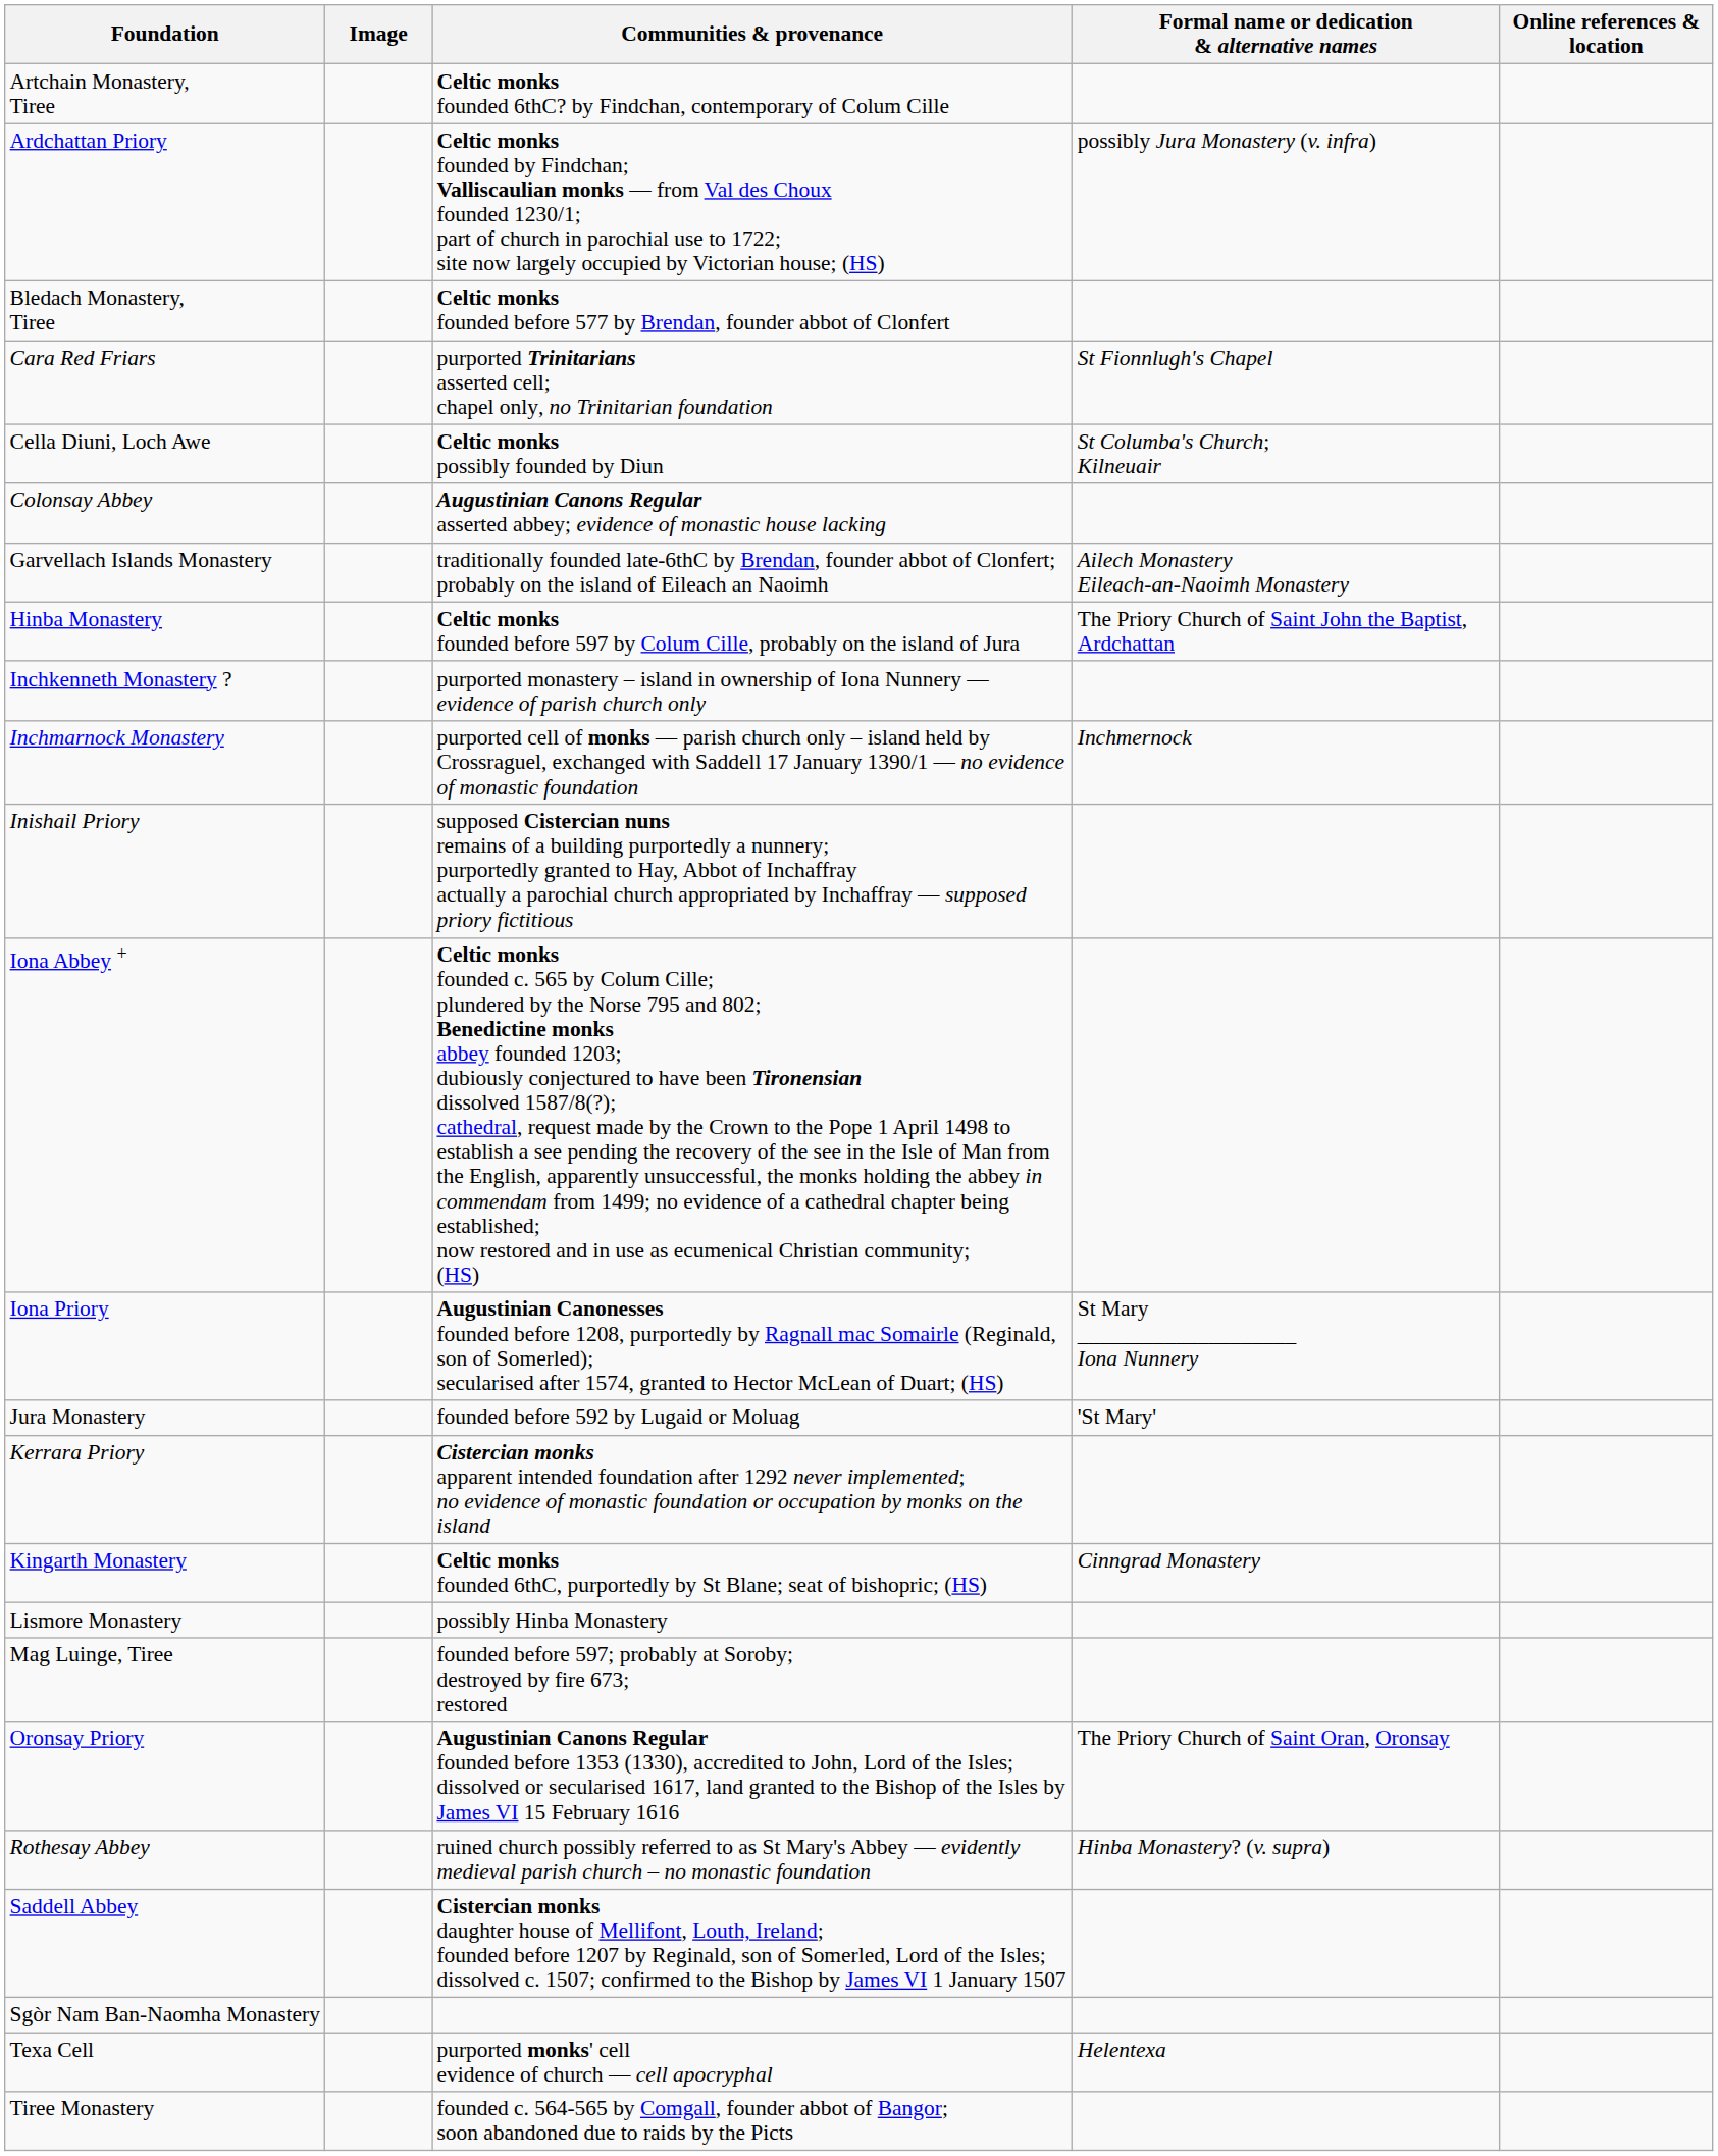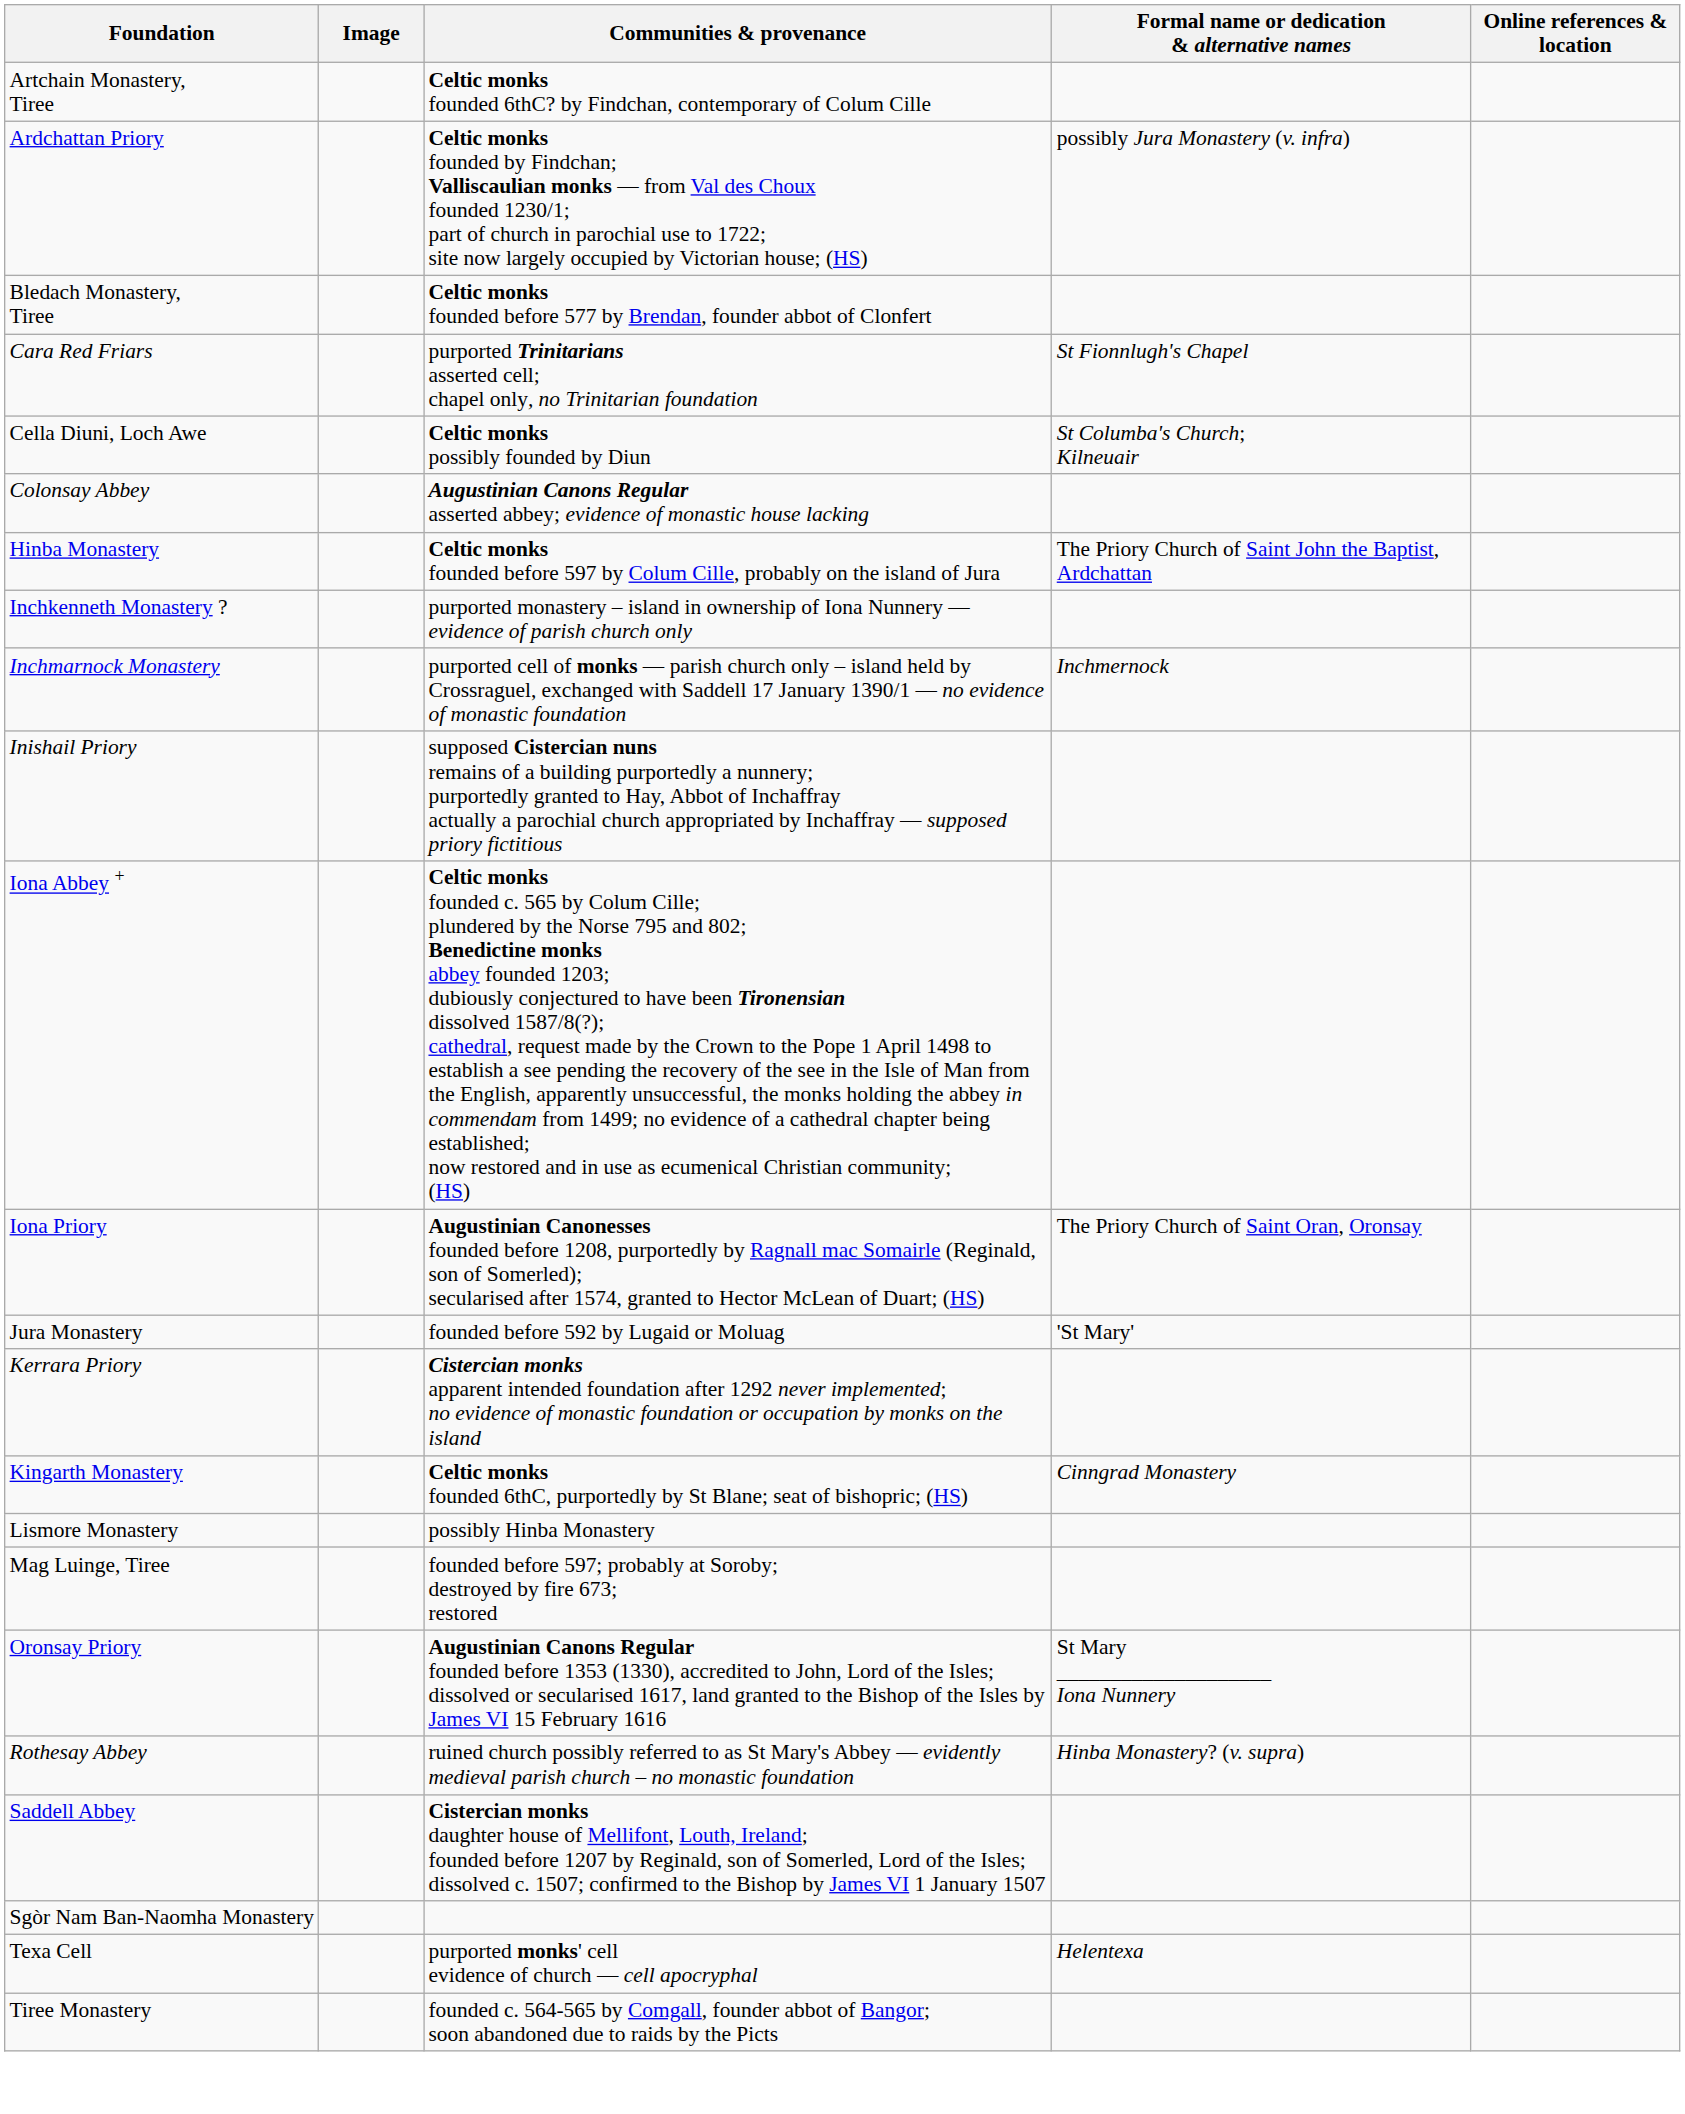- row: Garvellach Islands Monastery | traditionally founded late-6thC by Brendan, founder abbot of Clonfert; probably on the island of Eileach an Naoimh | Ailech Monastery Eileach-an-Naoimh Monastery
Iona Priory | Formal name or dedication & alternative names: St Mary ____________________ Iona Nunnery -> The Priory Church of Saint Oran, Oronsay
Oronsay Priory | Formal name or dedication & alternative names: The Priory Church of Saint Oran, Oronsay -> St Mary ____________________ Iona Nunnery
